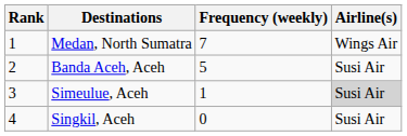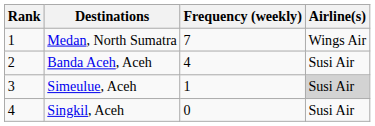Banda Aceh, Aceh | Frequency (weekly): 5 -> 4
